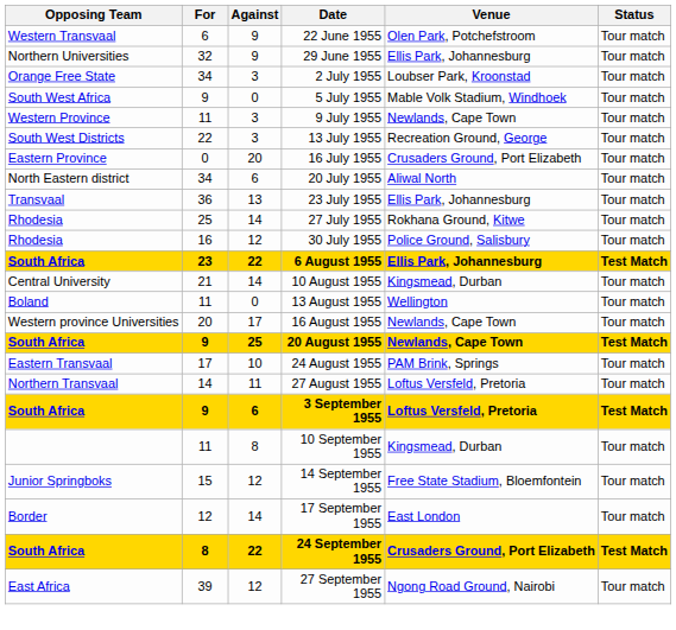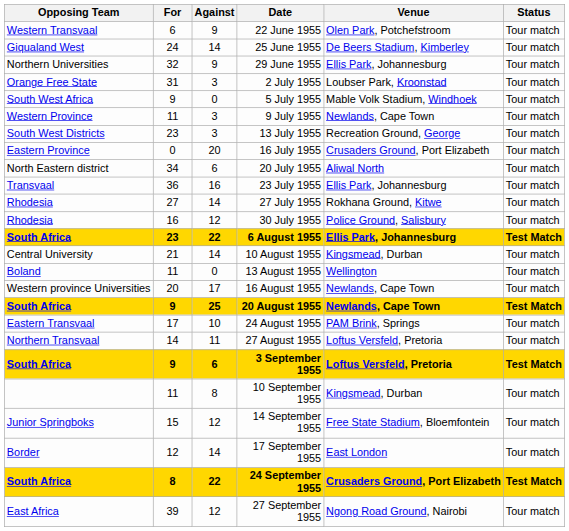+ row: Giqualand West | 24 | 14 | 25 June 1955 | De Beers Stadium, Kimberley | Tour match
2 July 1955 | For: 34 -> 31
13 July 1955 | For: 22 -> 23
23 July 1955 | Against: 13 -> 16
27 July 1955 | For: 25 -> 27
